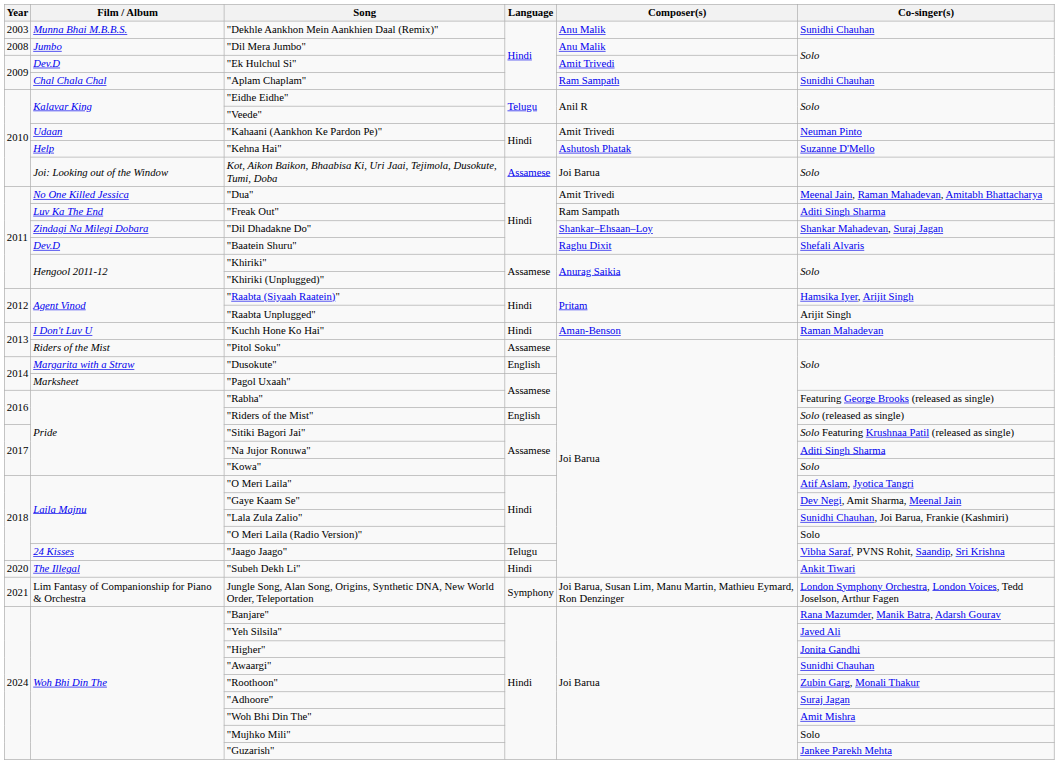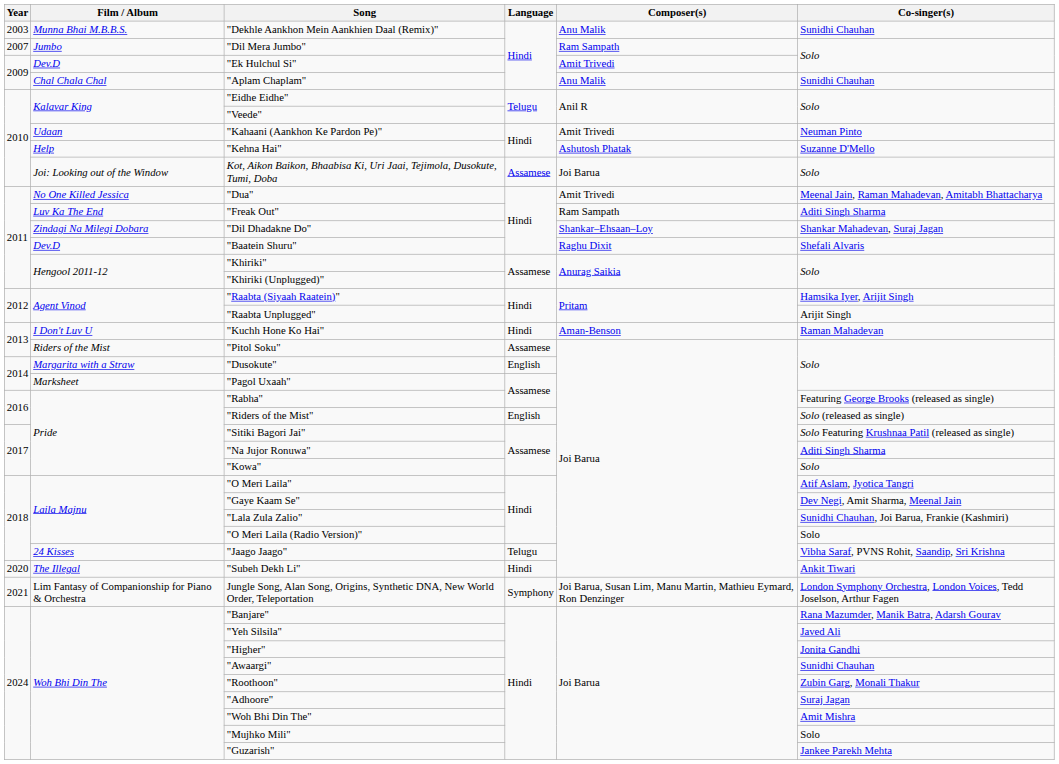"Dil Mera Jumbo" | Year: 2008 -> 2007
"Dil Mera Jumbo" | Composer(s): Anu Malik -> Ram Sampath
"Aplam Chaplam" | Composer(s): Ram Sampath -> Anu Malik
